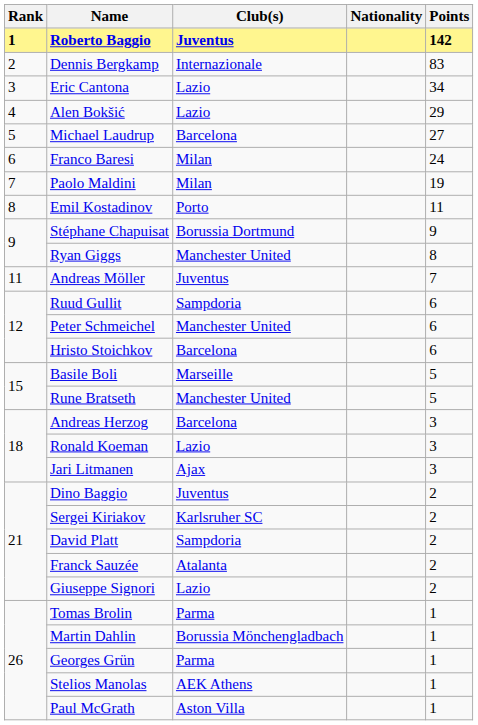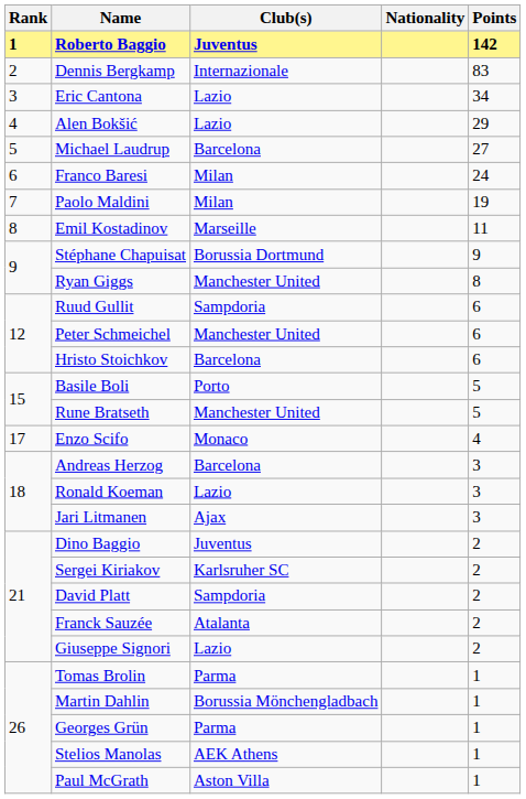Emil Kostadinov | Club(s): Porto -> Marseille
- row: 11 | Andreas Möller | Juventus | 7
Basile Boli | Club(s): Marseille -> Porto
+ row: 17 | Enzo Scifo | Monaco | 4
